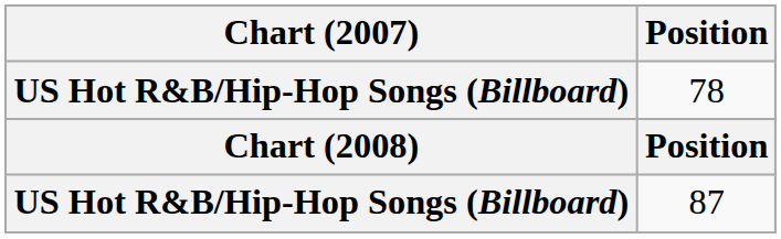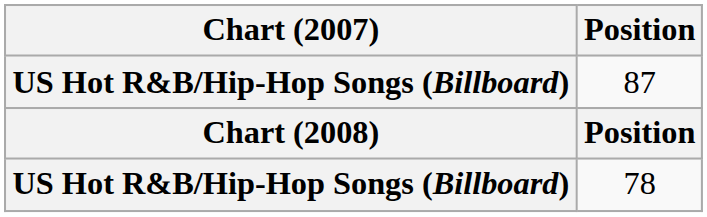rows swapped: 78 <-> 87
